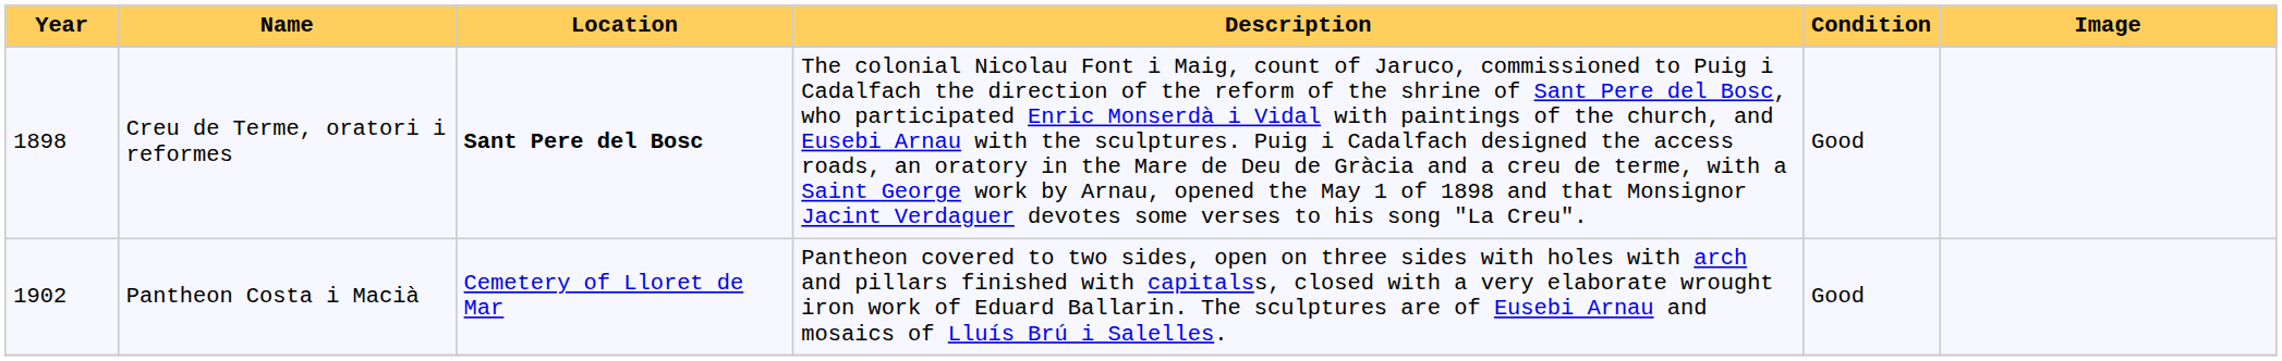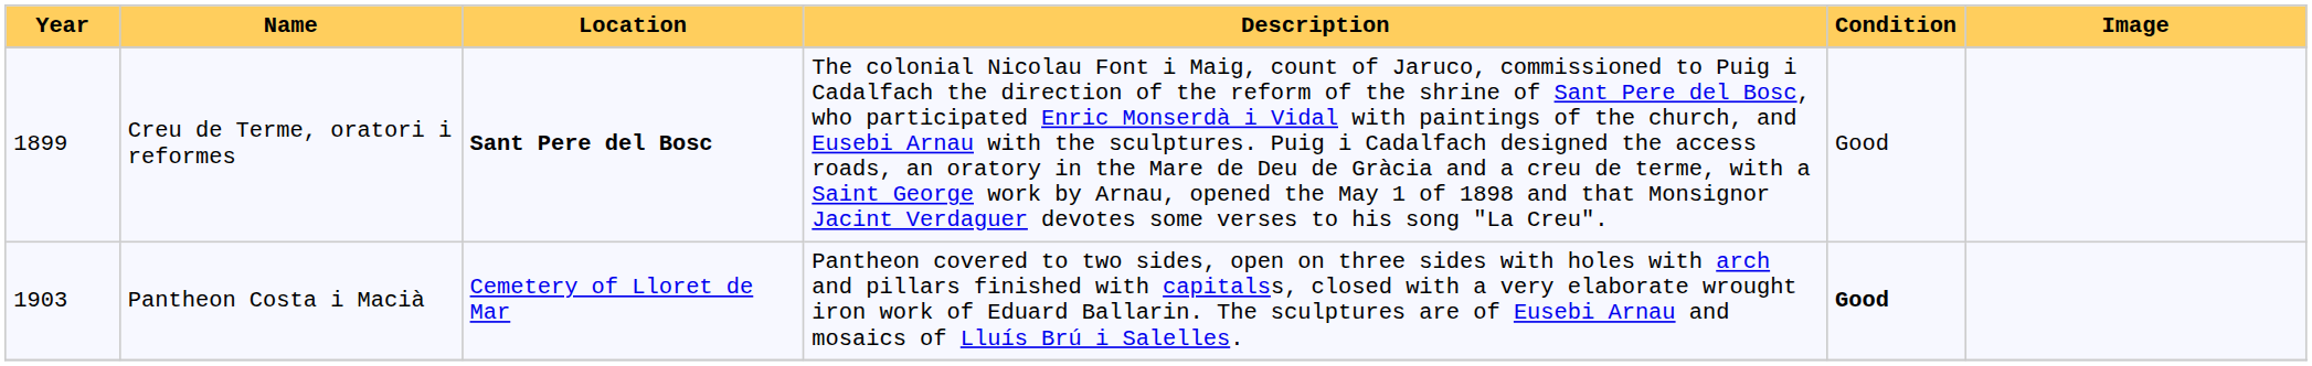Creu de Terme, oratori i reformes | Year: 1898 -> 1899
Pantheon Costa i Macià | Year: 1902 -> 1903
Pantheon Costa i Macià | Condition: normal -> bold
